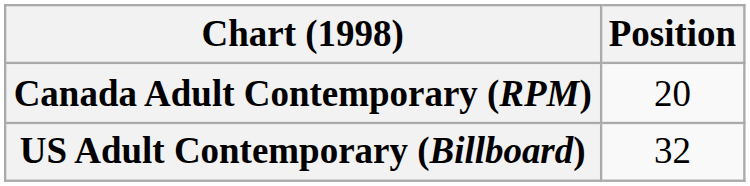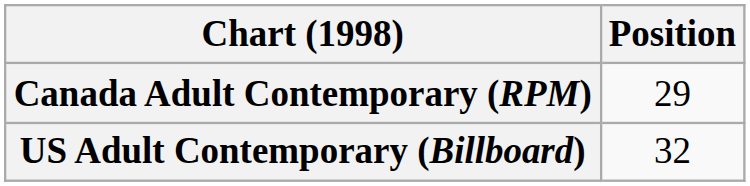Canada Adult Contemporary (RPM) | Position: 20 -> 29
